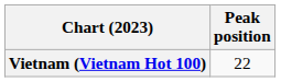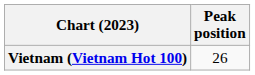Vietnam (Vietnam Hot 100) | Peak position: 22 -> 26
